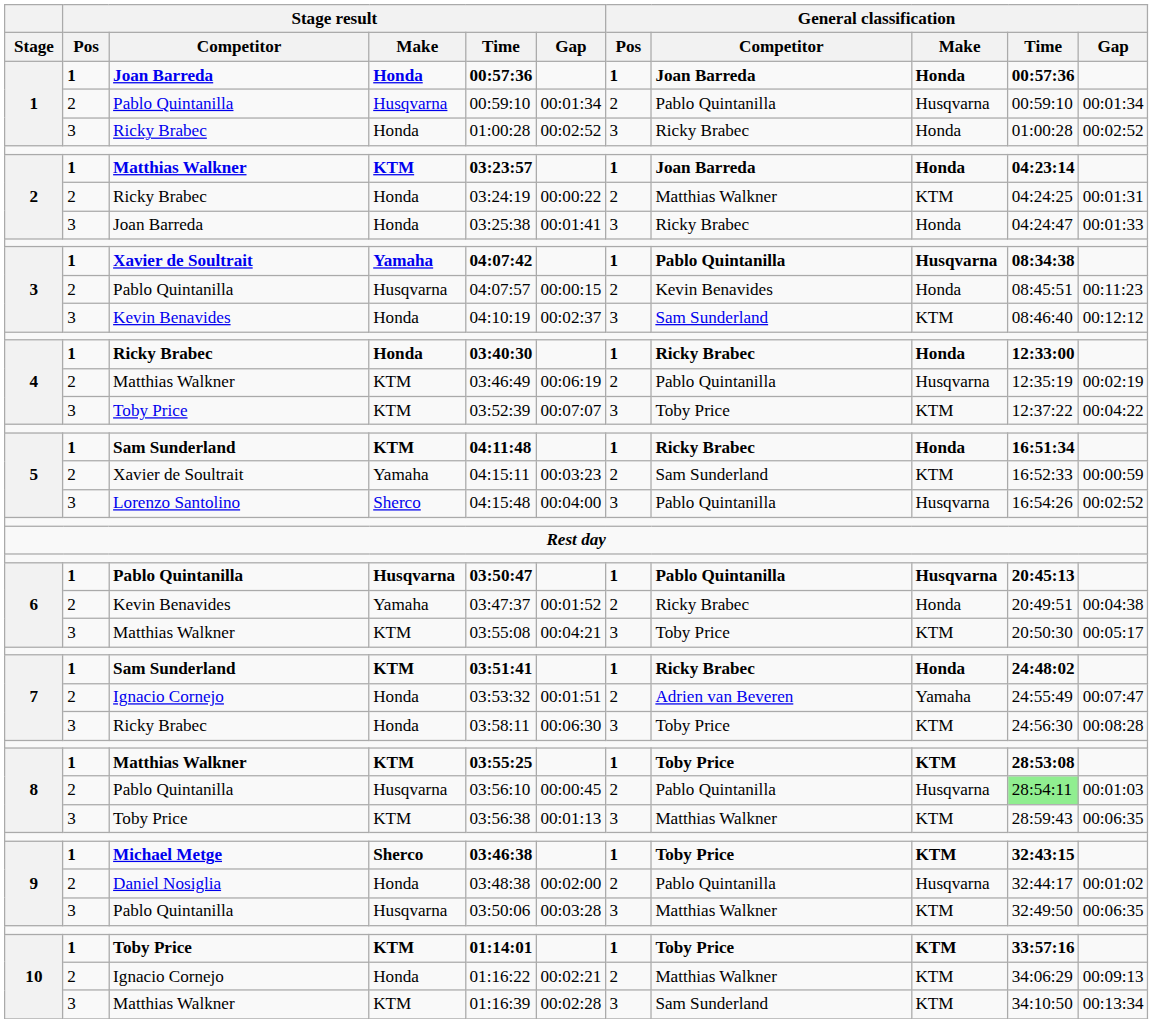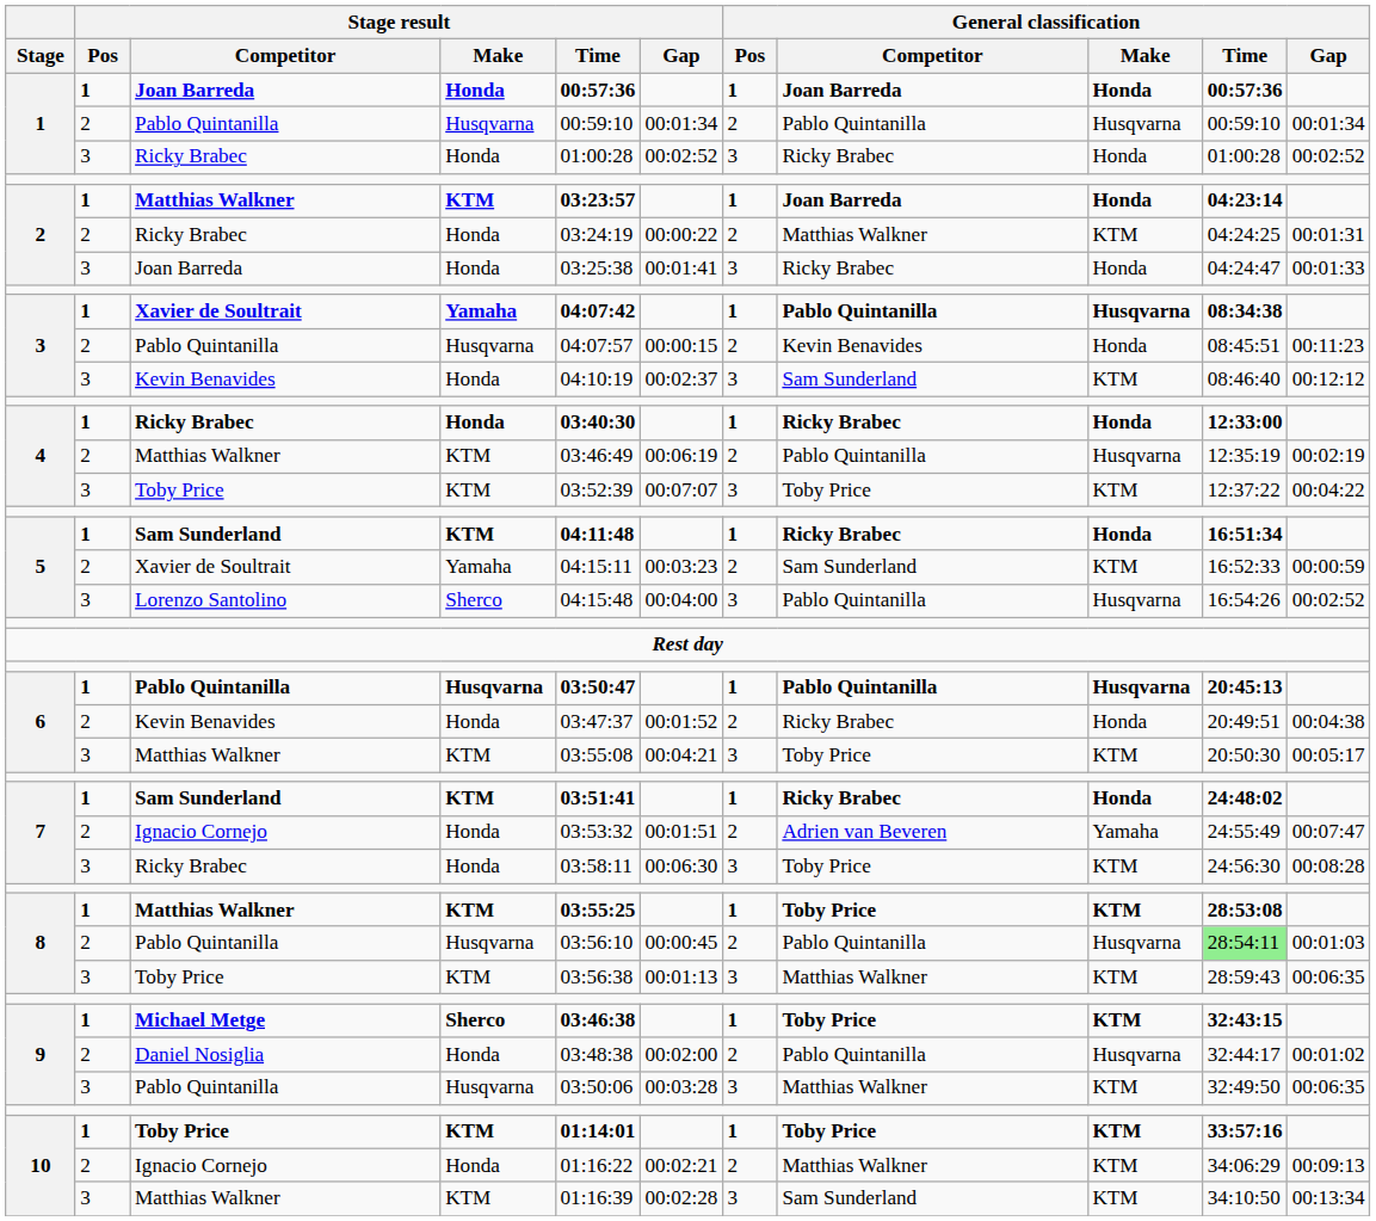6 / Kevin Benavides | Stage result / Make: Yamaha -> Honda
